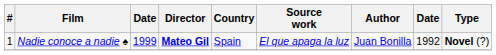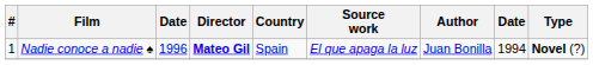Nadie conoce a nadie ♠ | column 3: 1999 -> 1996
Nadie conoce a nadie ♠ | column 8: 1992 -> 1994
